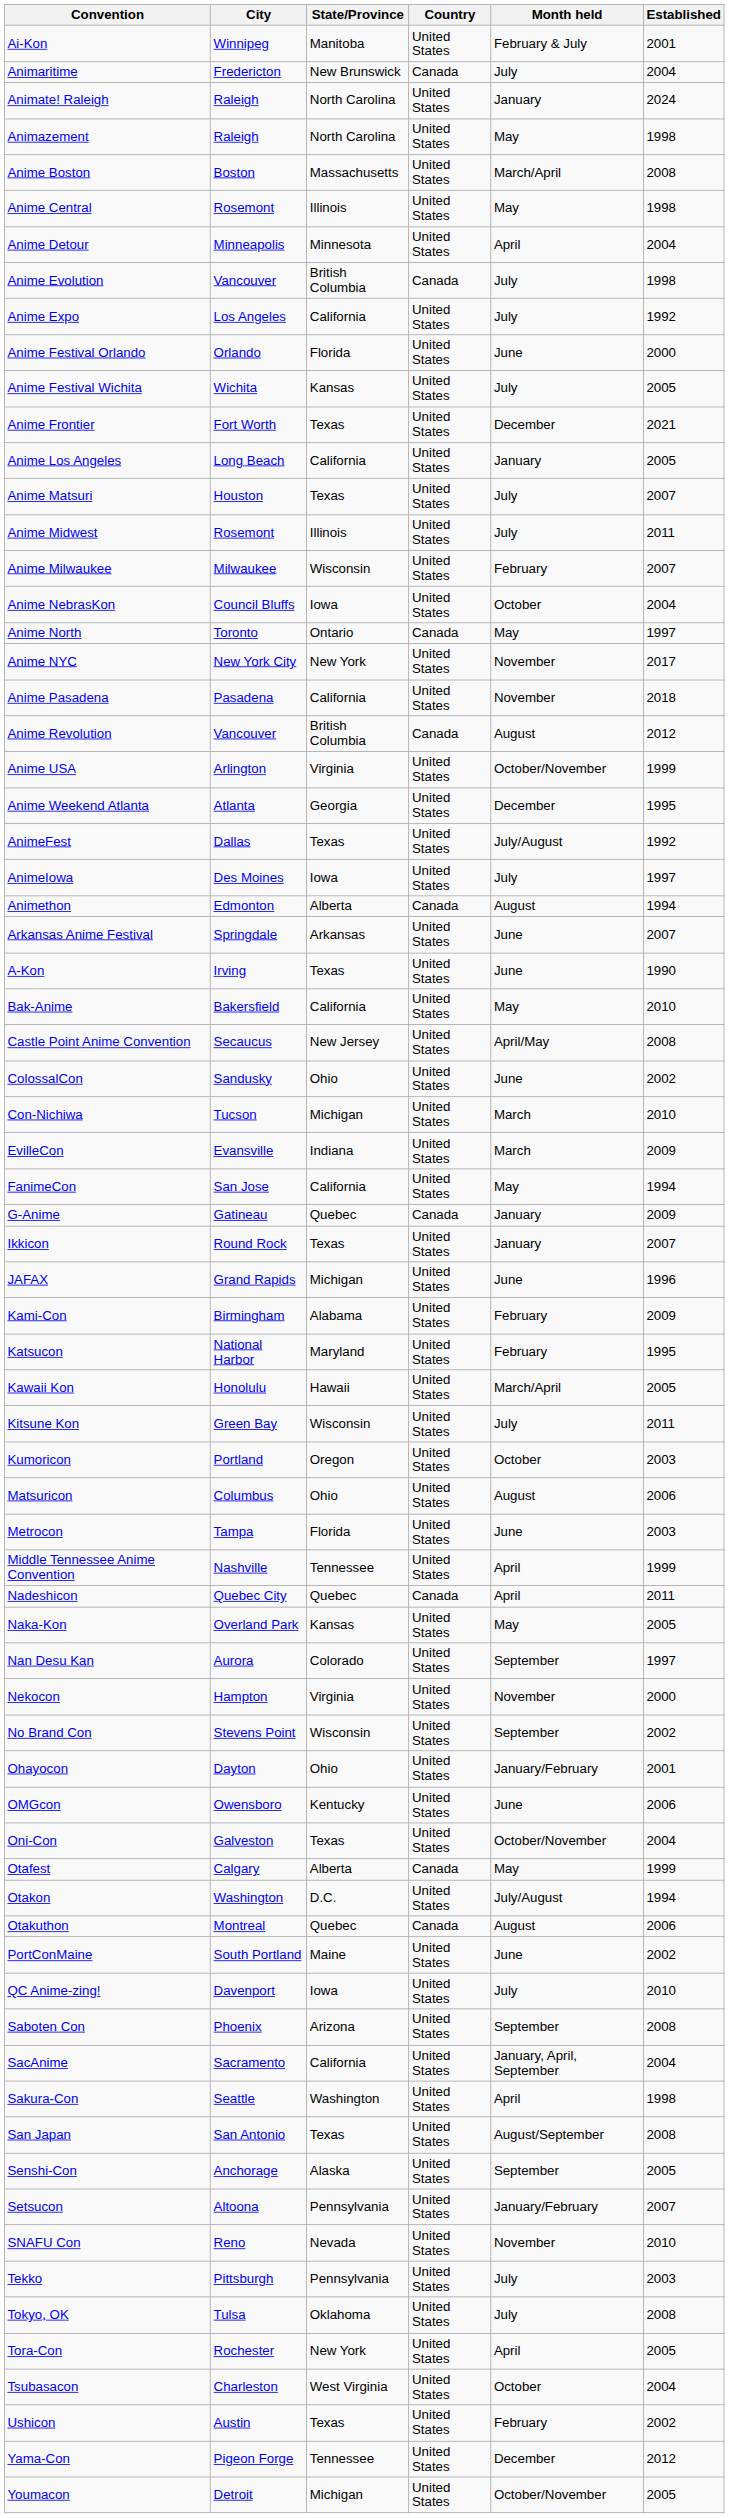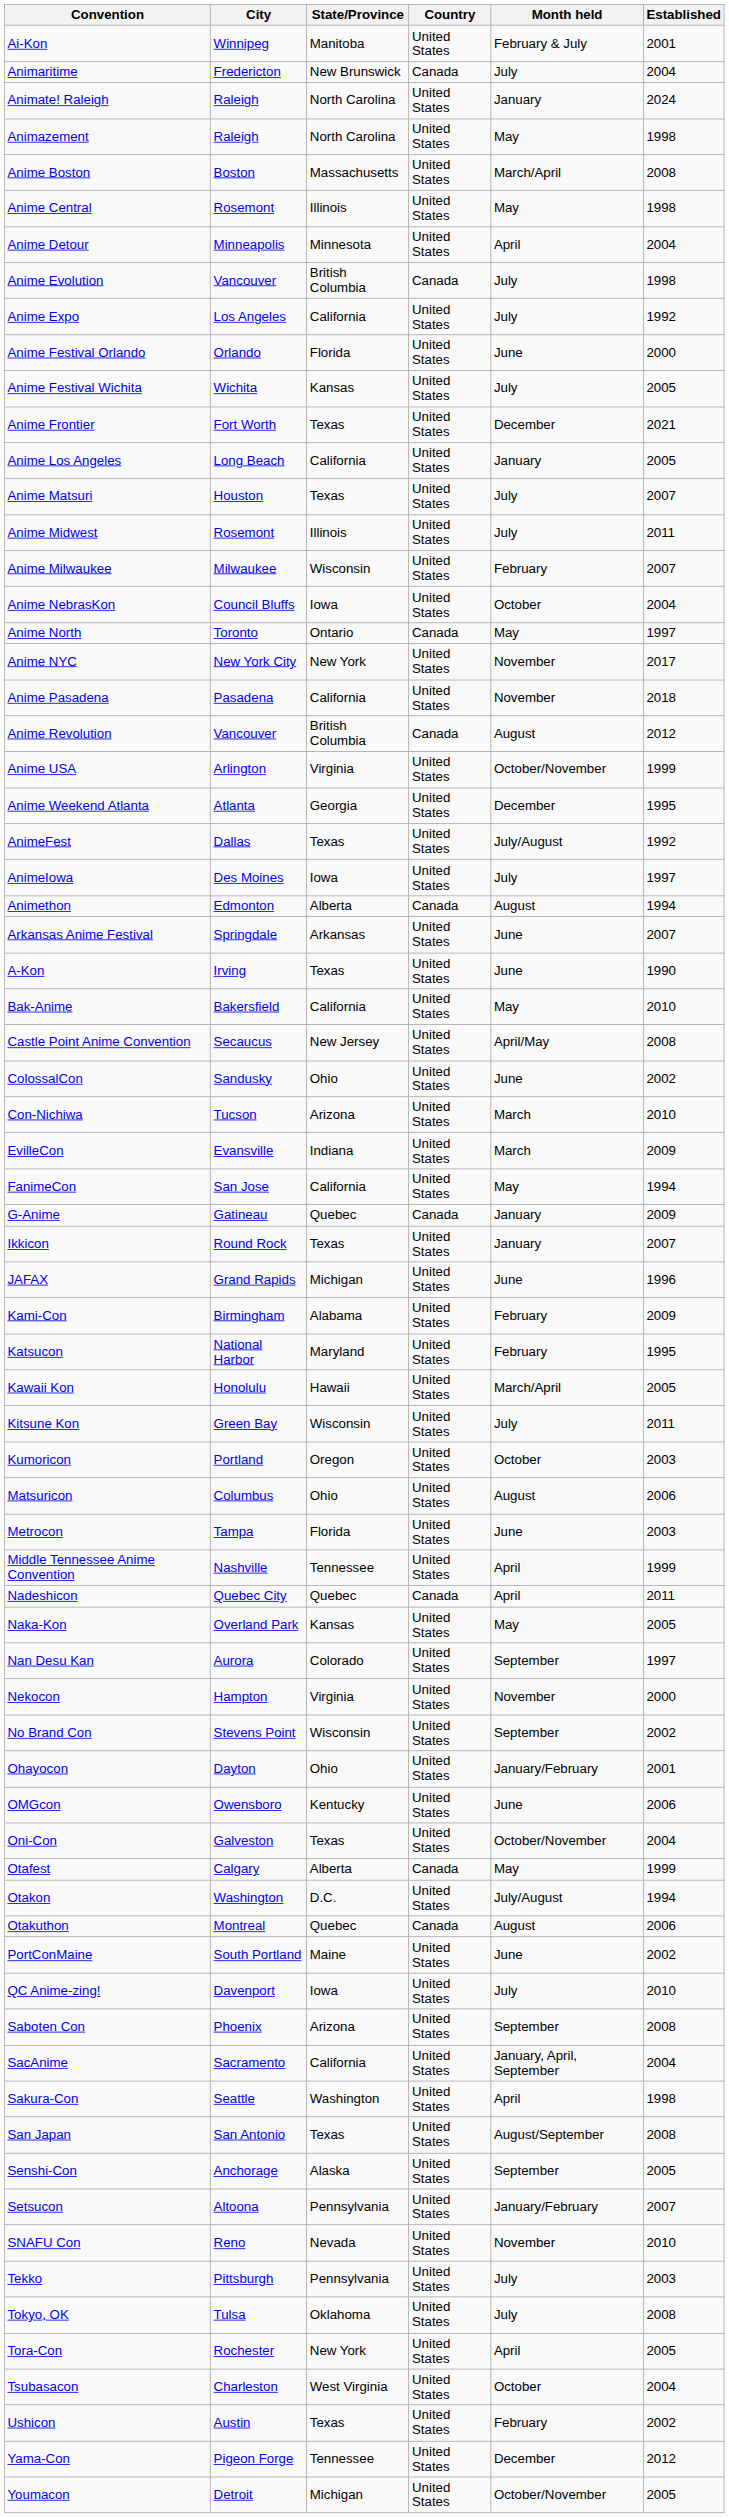Con-Nichiwa | State/Province: Michigan -> Arizona
